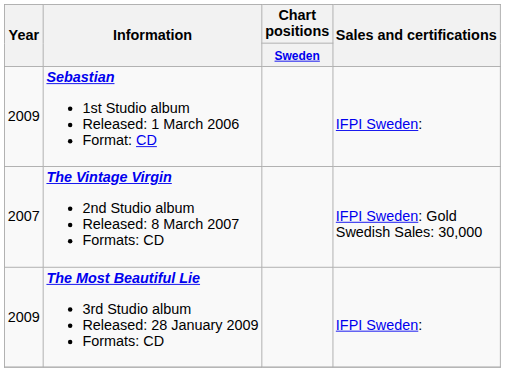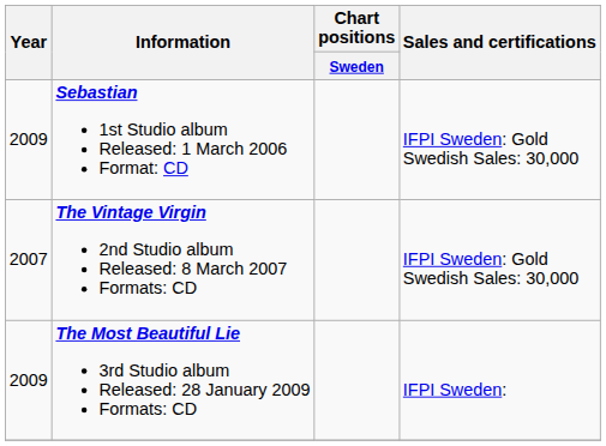Sebastian 1st Studio album Released: 1 March 2006 Format: CD | Sales and certifications: IFPI Sweden: -> IFPI Sweden: Gold Swedish Sales: 30,000
